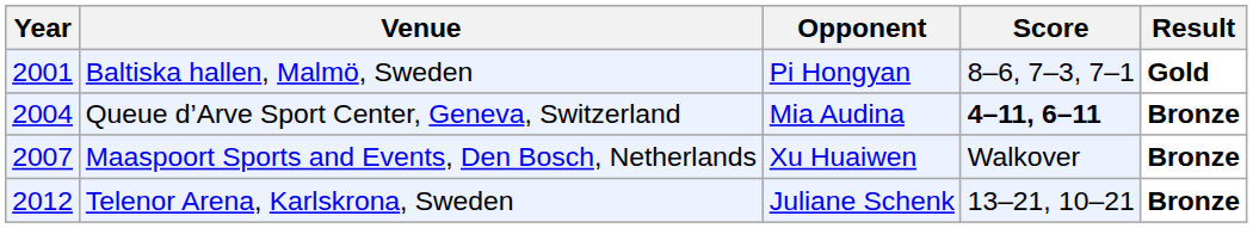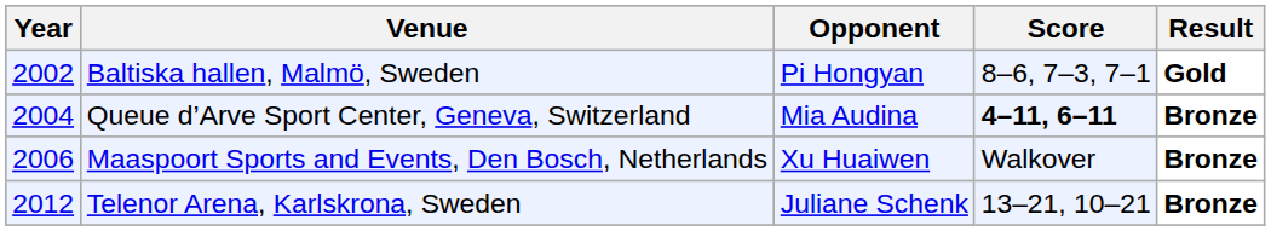Baltiska hallen, Malmö, Sweden | Year: 2001 -> 2002
Maaspoort Sports and Events, Den Bosch, Netherlands | Year: 2007 -> 2006
